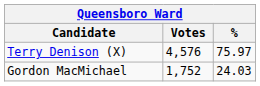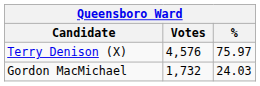Gordon MacMichael | Votes: 1,752 -> 1,732
